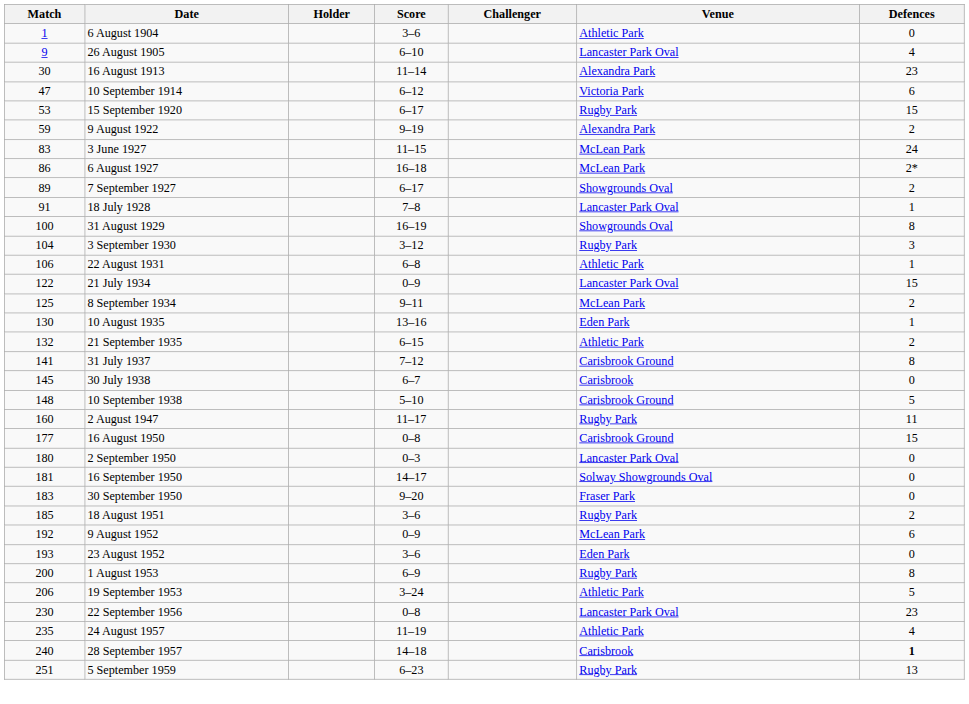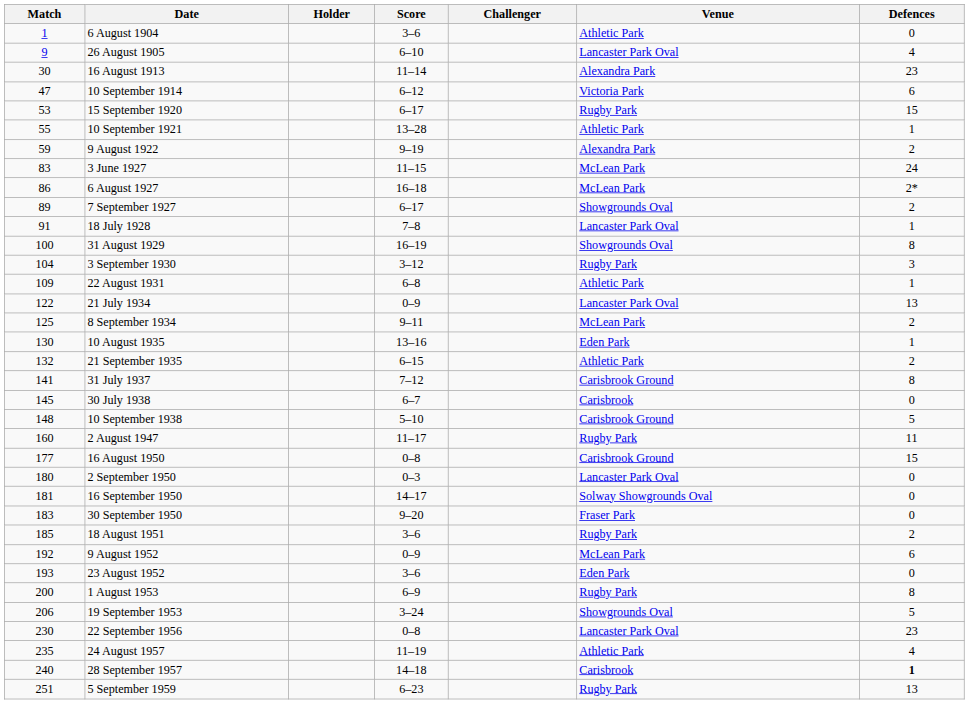+ row: 55 | 10 September 1921 | 13–28 | Athletic Park | 1
22 August 1931 | Match: 106 -> 109
21 July 1934 | Defences: 15 -> 13
19 September 1953 | Venue: Athletic Park -> Showgrounds Oval
